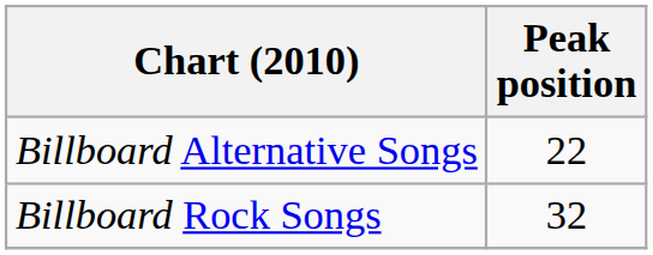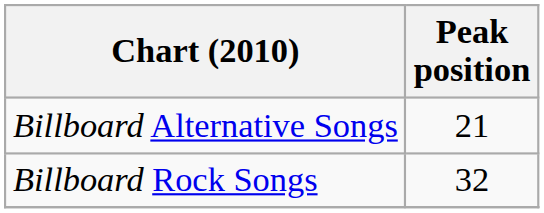Billboard Alternative Songs | Peak position: 22 -> 21
